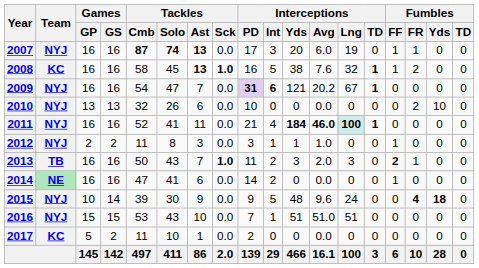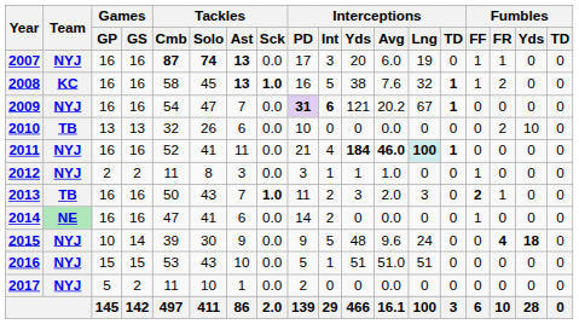2010 | Team: NYJ -> TB
2016 | Interceptions / PD: 7 -> 5
2017 | Team: KC -> NYJ
